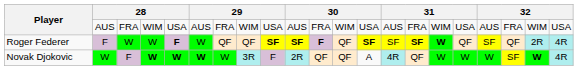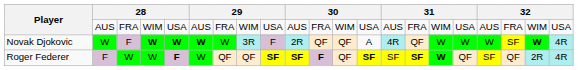rows swapped: Roger Federer <-> Novak Djokovic
